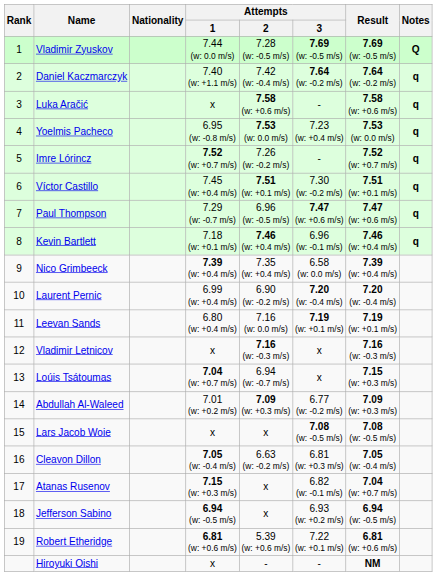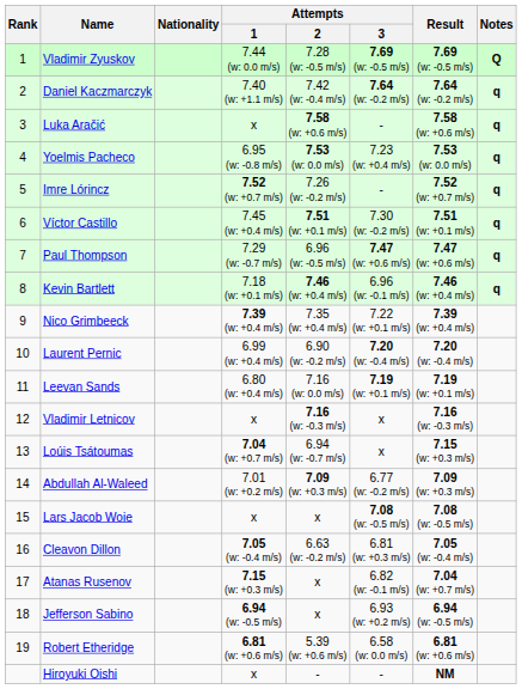Nico Grimbeeck | Attempts / 3: 6.58 (w: 0.0 m/s) -> 7.22 (w: +0.1 m/s)
Robert Etheridge | Attempts / 3: 7.22 (w: +0.1 m/s) -> 6.58 (w: 0.0 m/s)
